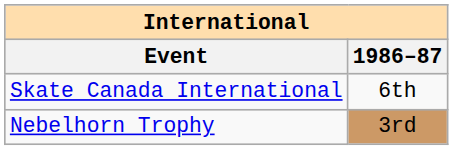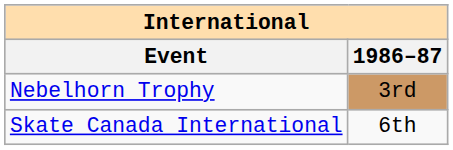rows swapped: Nebelhorn Trophy <-> Skate Canada International
